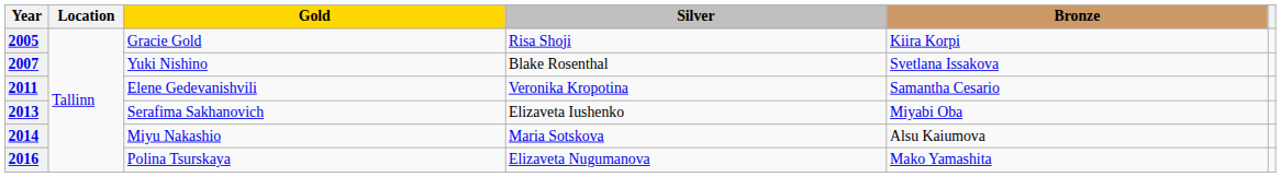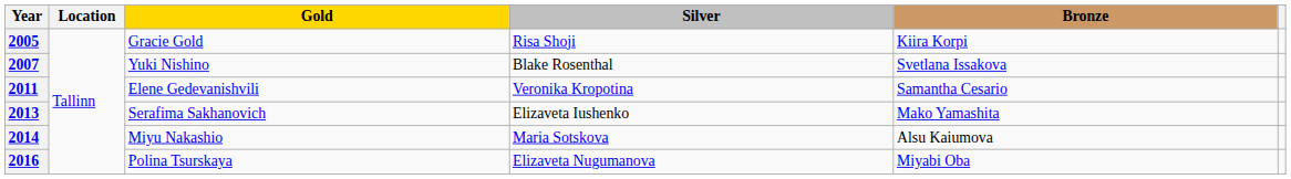2013 | Bronze: Miyabi Oba -> Mako Yamashita
2016 | Bronze: Mako Yamashita -> Miyabi Oba
